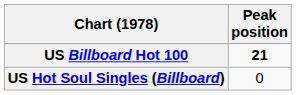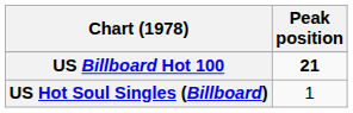US Hot Soul Singles (Billboard) | Peak position: 0 -> 1
